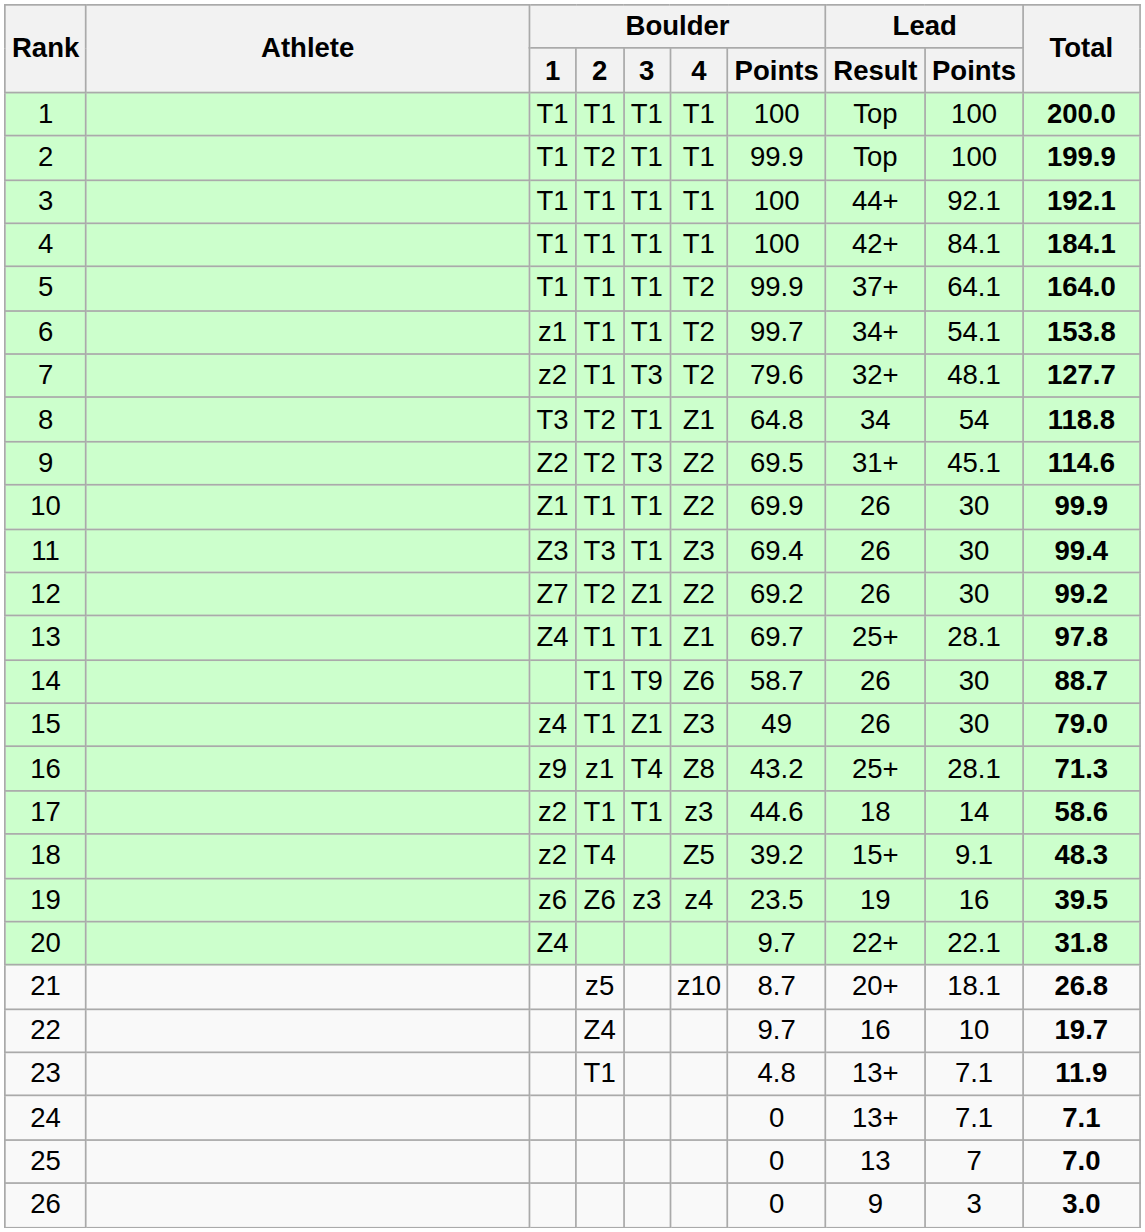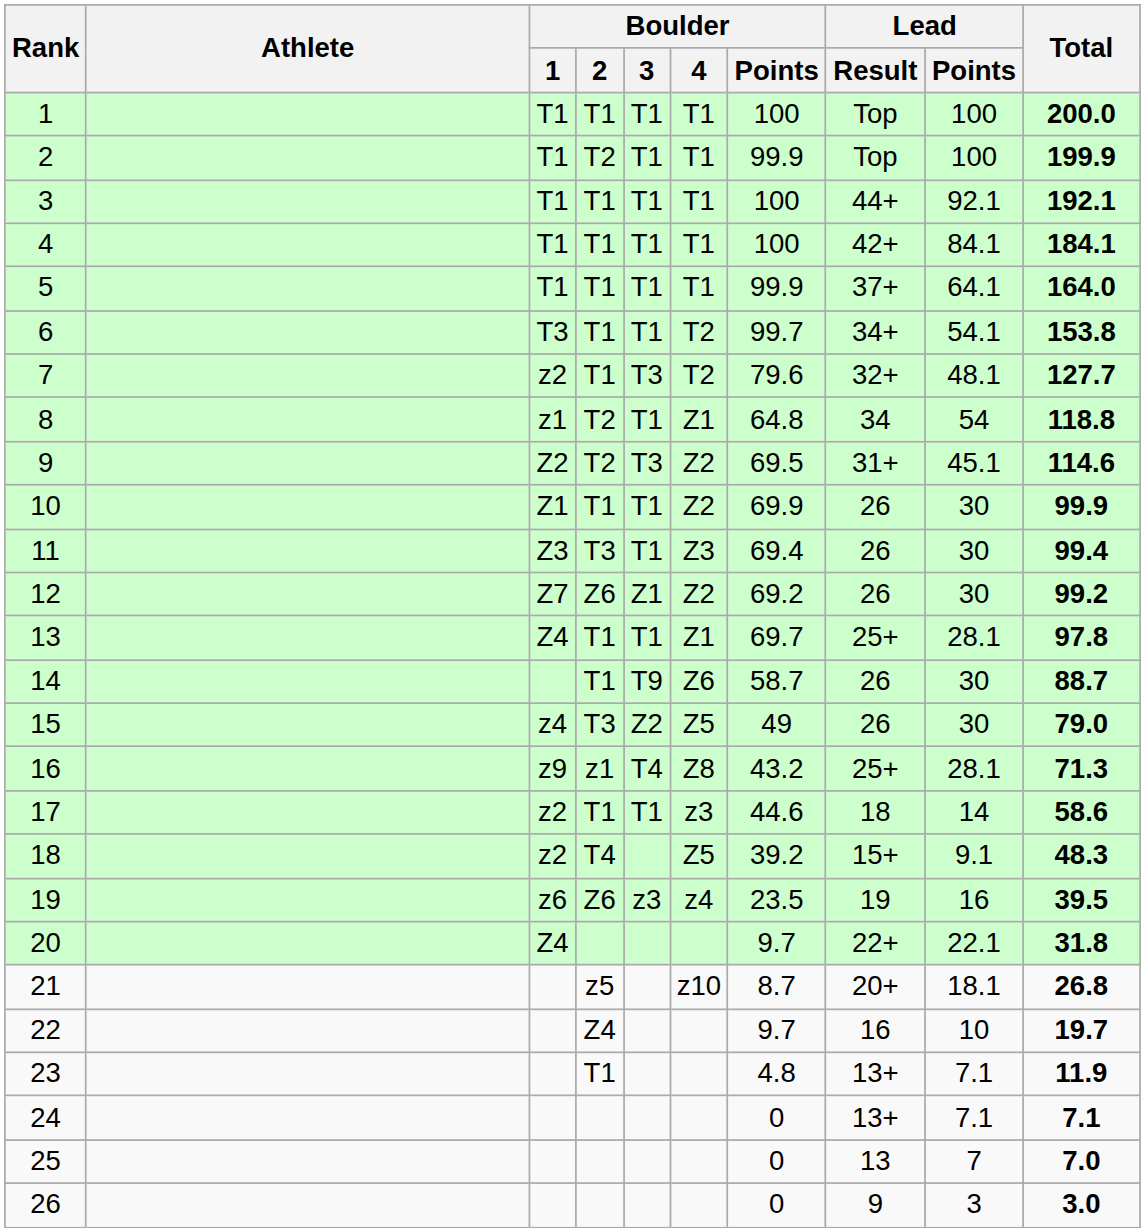5 | Boulder / 4: T2 -> T1
6 | Boulder / 1: z1 -> T3
8 | Boulder / 1: T3 -> z1
12 | Boulder / 2: T2 -> Z6
15 | Boulder / 2: T1 -> T3
15 | Boulder / 3: Z1 -> Z2
15 | Boulder / 4: Z3 -> Z5
